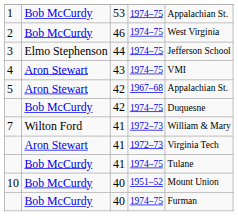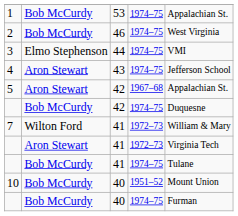3 | column 5: Jefferson School -> VMI
4 | column 5: VMI -> Jefferson School
